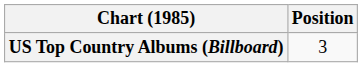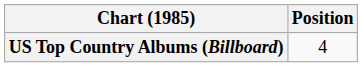US Top Country Albums (Billboard) | Position: 3 -> 4
